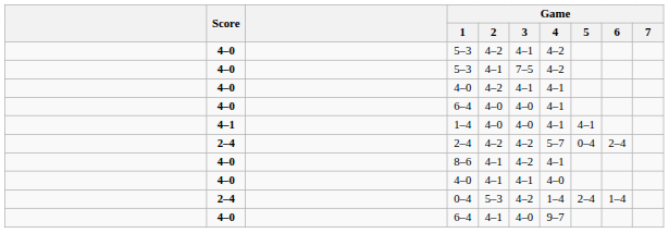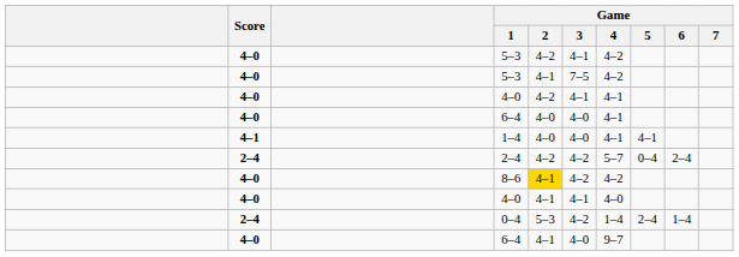8–6 | Game / 2: no background -> gold background
8–6 | Game / 4: 4–1 -> 4–2
